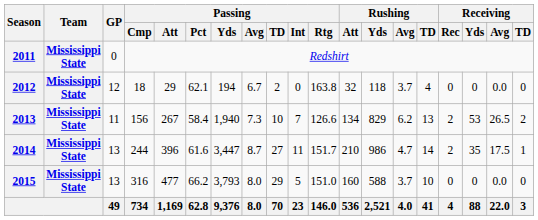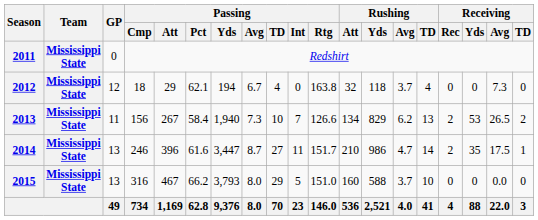2012 | Passing / TD: 2 -> 4
2012 | Receiving / Avg: 0.0 -> 7.3
2014 | Passing / Cmp: 244 -> 246
2015 | Passing / Att: 477 -> 467
